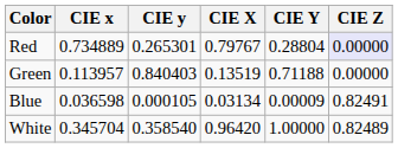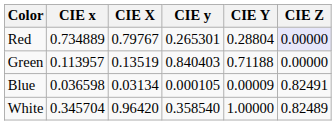columns swapped: CIE y <-> CIE X
